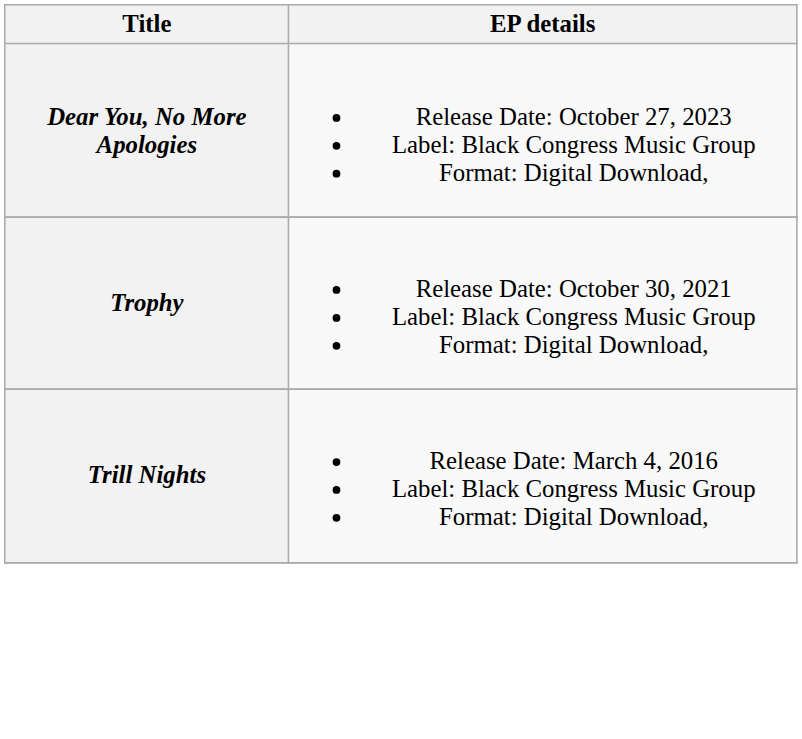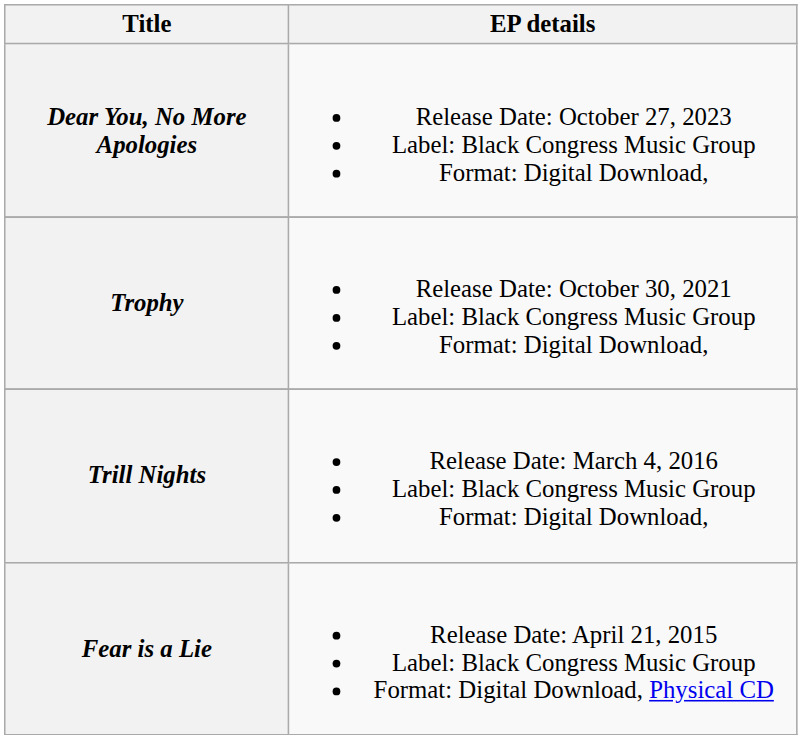+ row: Fear is a Lie | Release Date: April 21, 2015 Label: Black Congress Music Group Format: Digital Download, Physical CD
